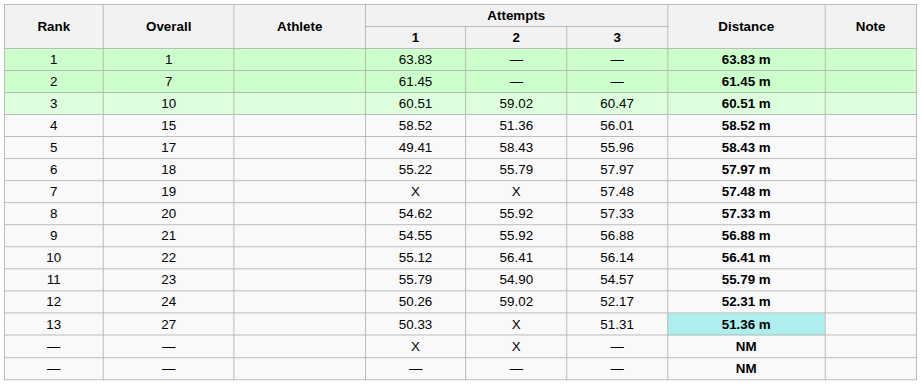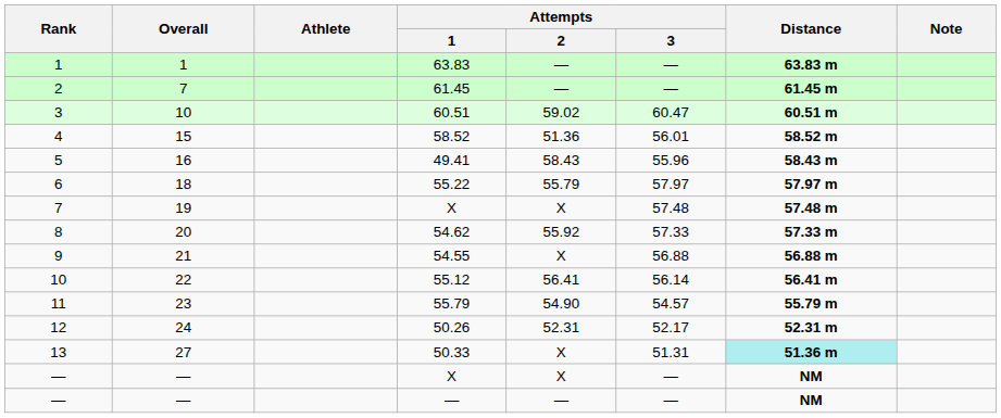5 | Overall: 17 -> 16
9 | Attempts / 2: 55.92 -> X
12 | Attempts / 2: 59.02 -> 52.31
